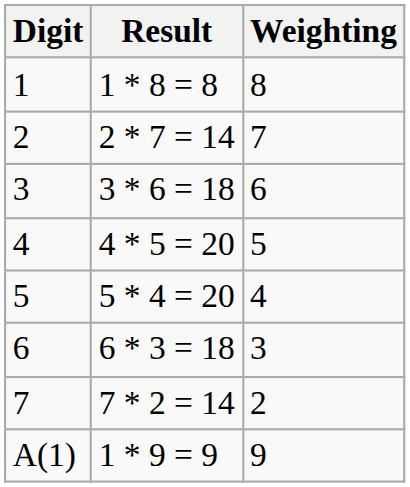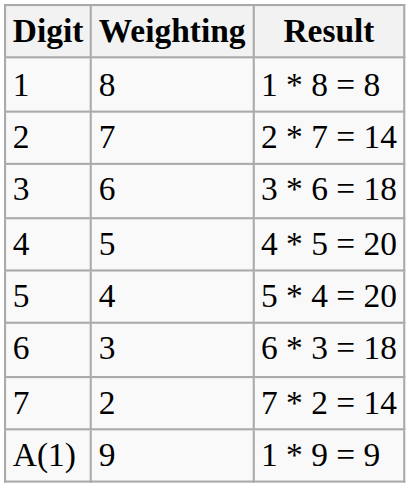columns swapped: Weighting <-> Result
